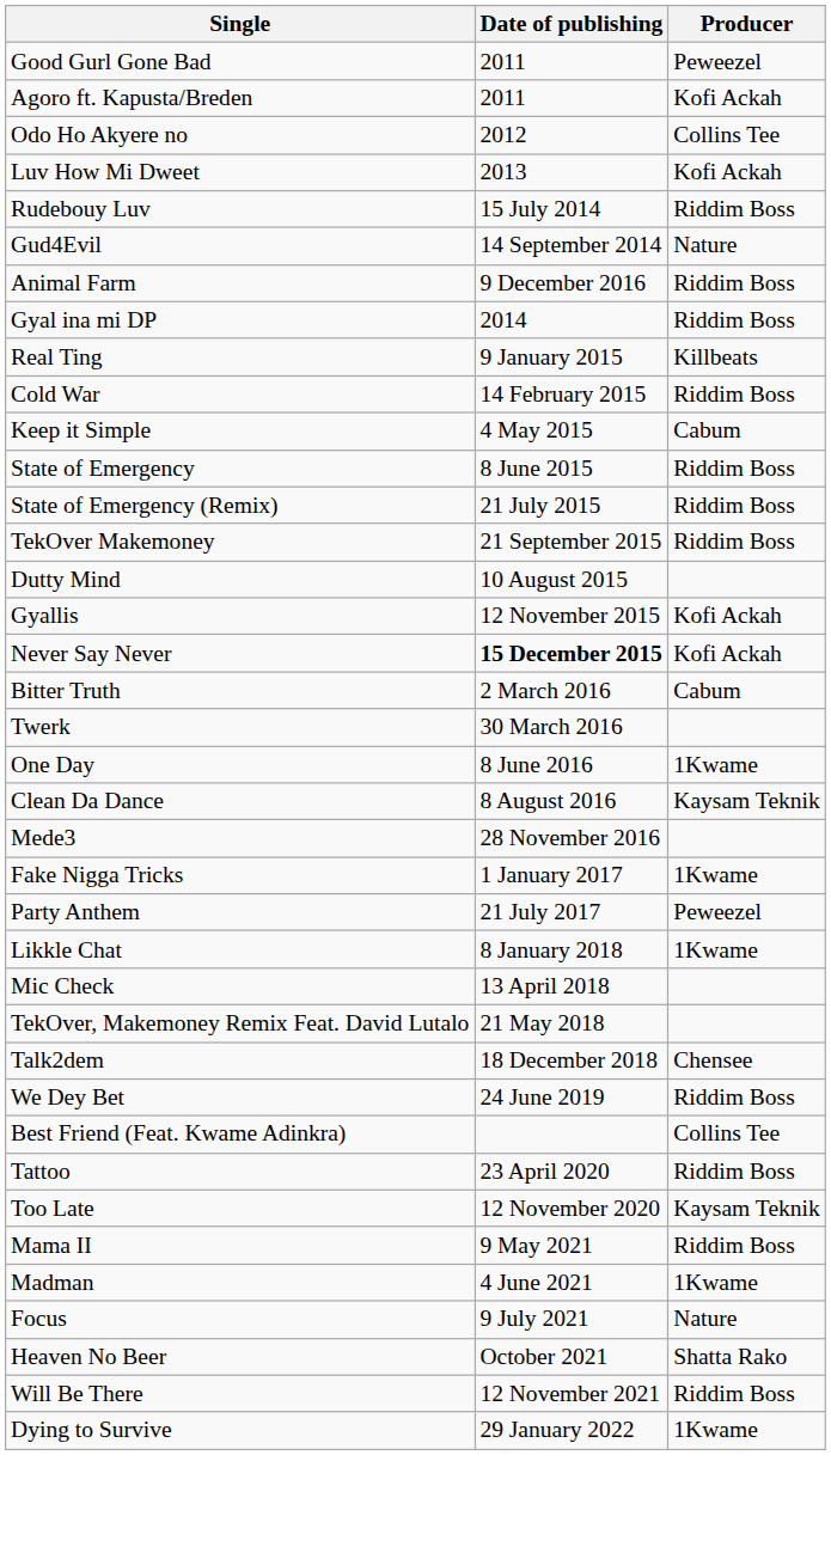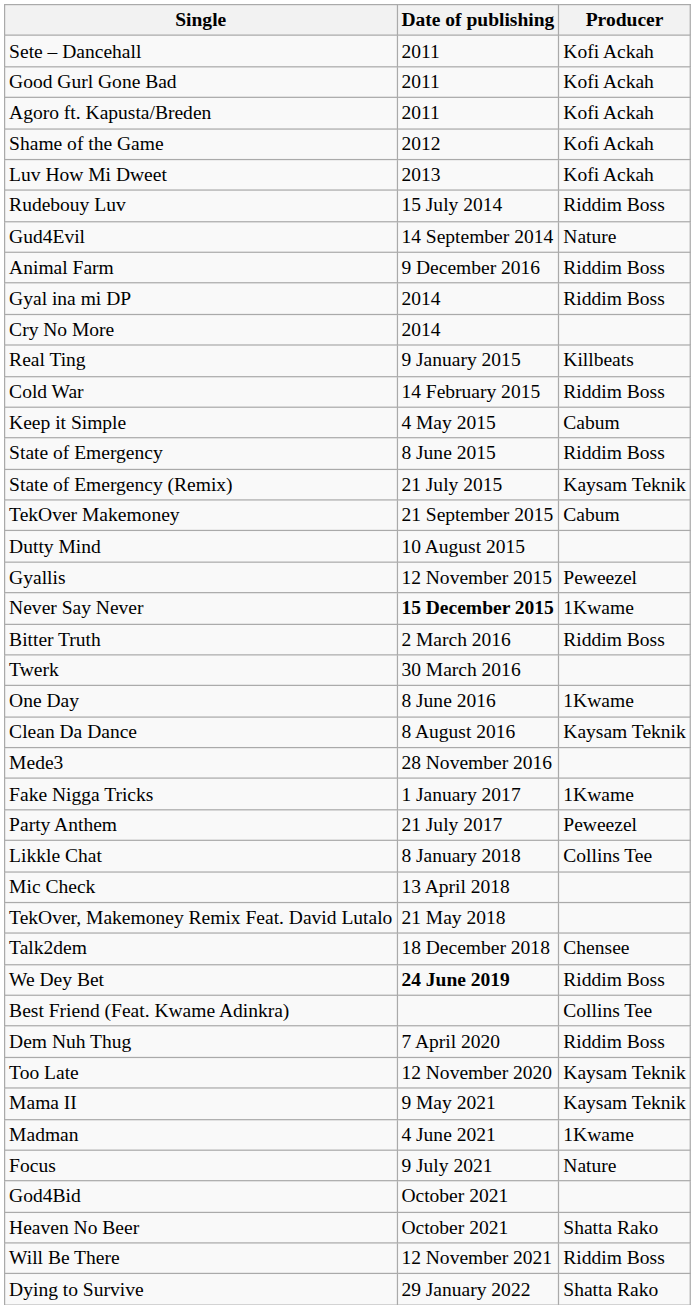+ row: Sete – Dancehall | 2011 | Kofi Ackah
Good Gurl Gone Bad | Producer: Peweezel -> Kofi Ackah
+ row: Shame of the Game | 2012 | Kofi Ackah
- row: Odo Ho Akyere no | 2012 | Collins Tee
+ row: Cry No More | 2014
State of Emergency (Remix) | Producer: Riddim Boss -> Kaysam Teknik
TekOver Makemoney | Producer: Riddim Boss -> Cabum
Gyallis | Producer: Kofi Ackah -> Peweezel
Never Say Never | Producer: Kofi Ackah -> 1Kwame
Bitter Truth | Producer: Cabum -> Riddim Boss
Likkle Chat | Producer: 1Kwame -> Collins Tee
We Dey Bet | Date of publishing: normal -> bold
+ row: Dem Nuh Thug | 7 April 2020 | Riddim Boss
- row: Tattoo | 23 April 2020 | Riddim Boss
Mama II | Producer: Riddim Boss -> Kaysam Teknik
+ row: God4Bid | October 2021
Dying to Survive | Producer: 1Kwame -> Shatta Rako
